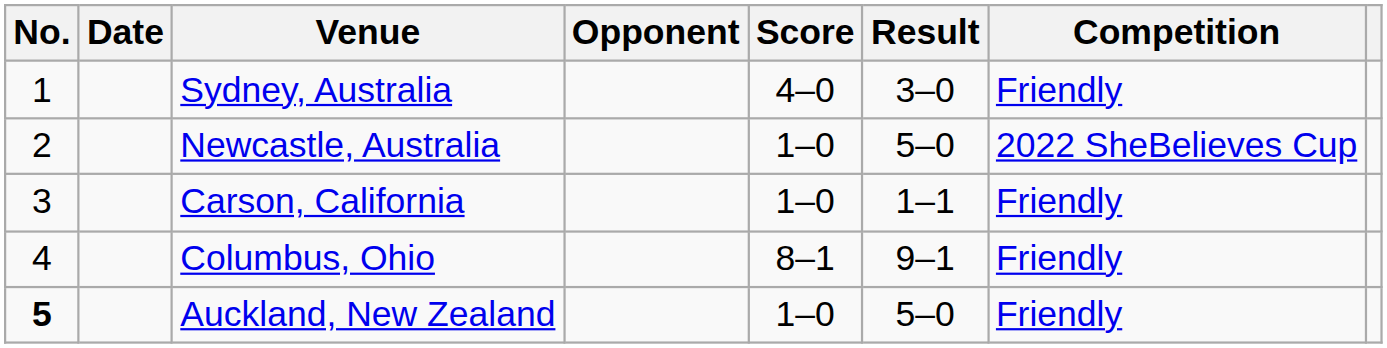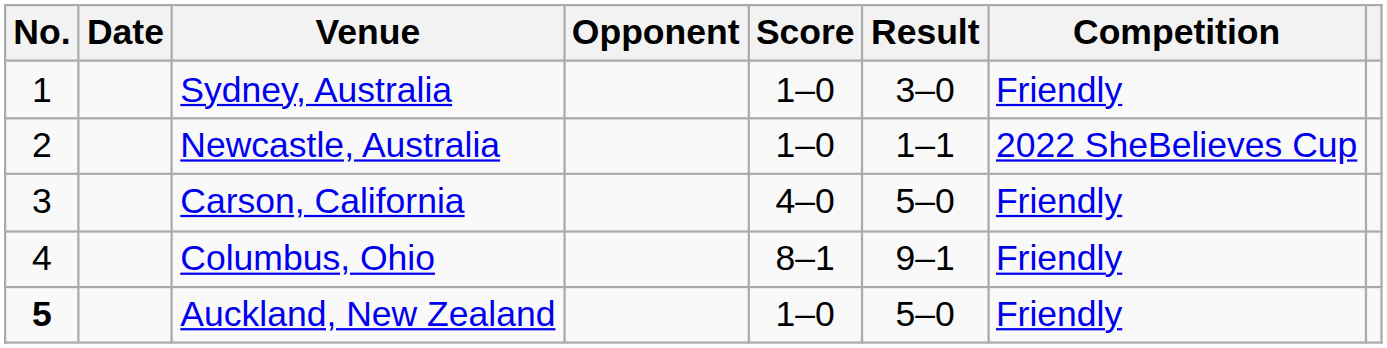Sydney, Australia | Score: 4–0 -> 1–0
Newcastle, Australia | Result: 5–0 -> 1–1
Carson, California | Score: 1–0 -> 4–0
Carson, California | Result: 1–1 -> 5–0
